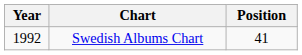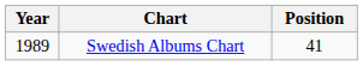Swedish Albums Chart | Year: 1992 -> 1989
